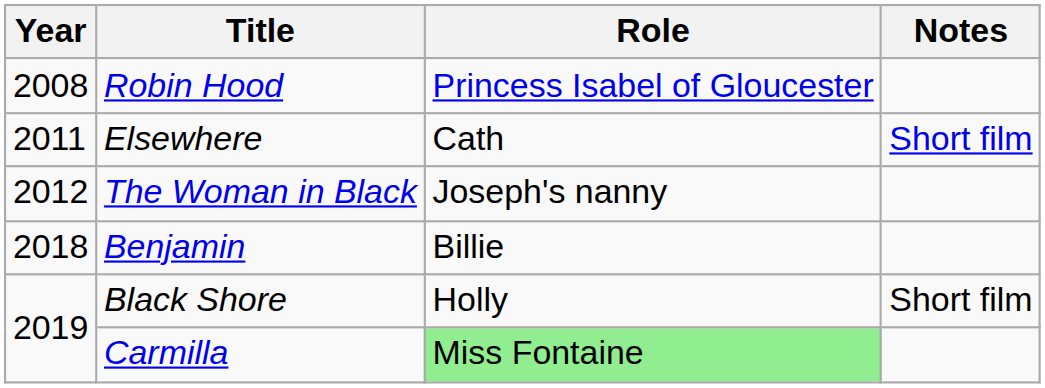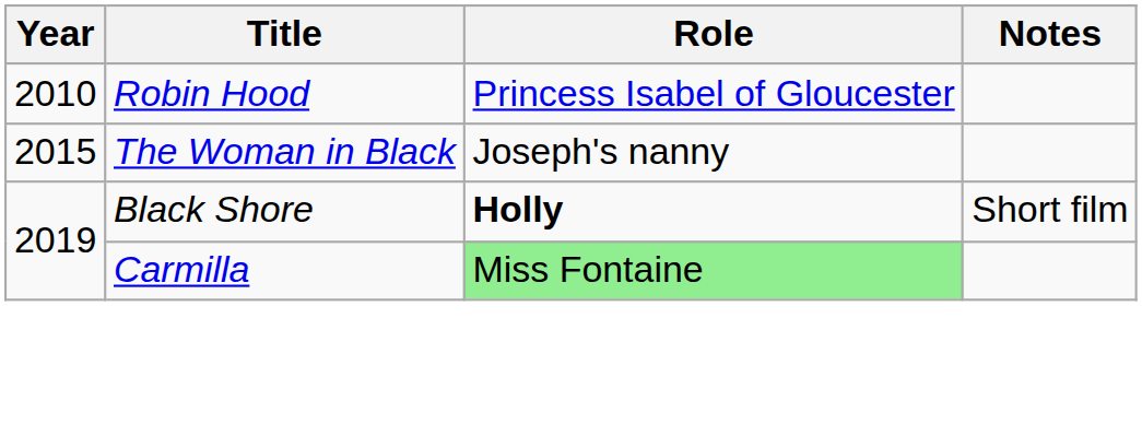Robin Hood | Year: 2008 -> 2010
- row: 2011 | Elsewhere | Cath | Short film
The Woman in Black | Year: 2012 -> 2015
- row: 2018 | Benjamin | Billie
Black Shore | Role: normal -> bold
